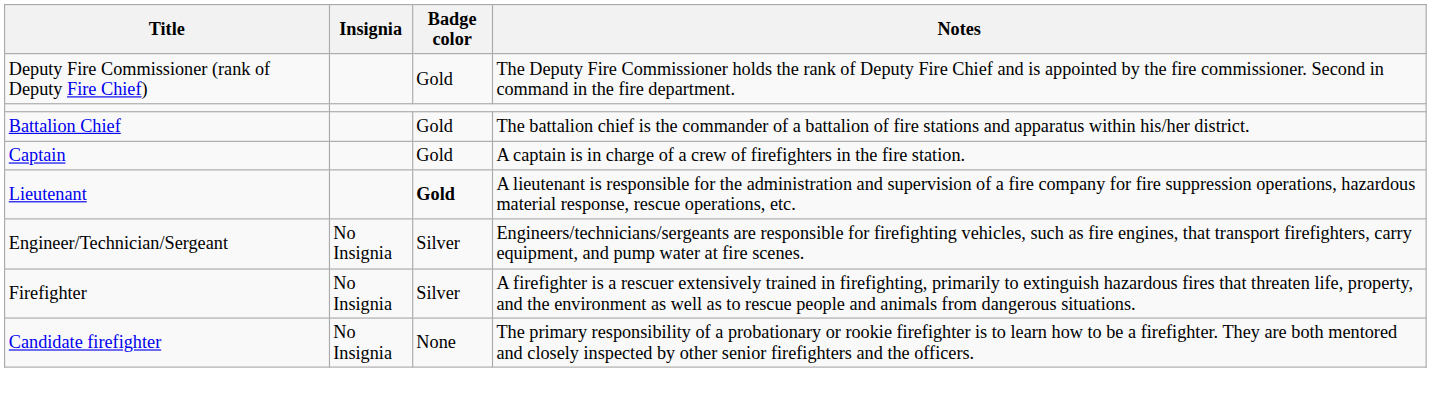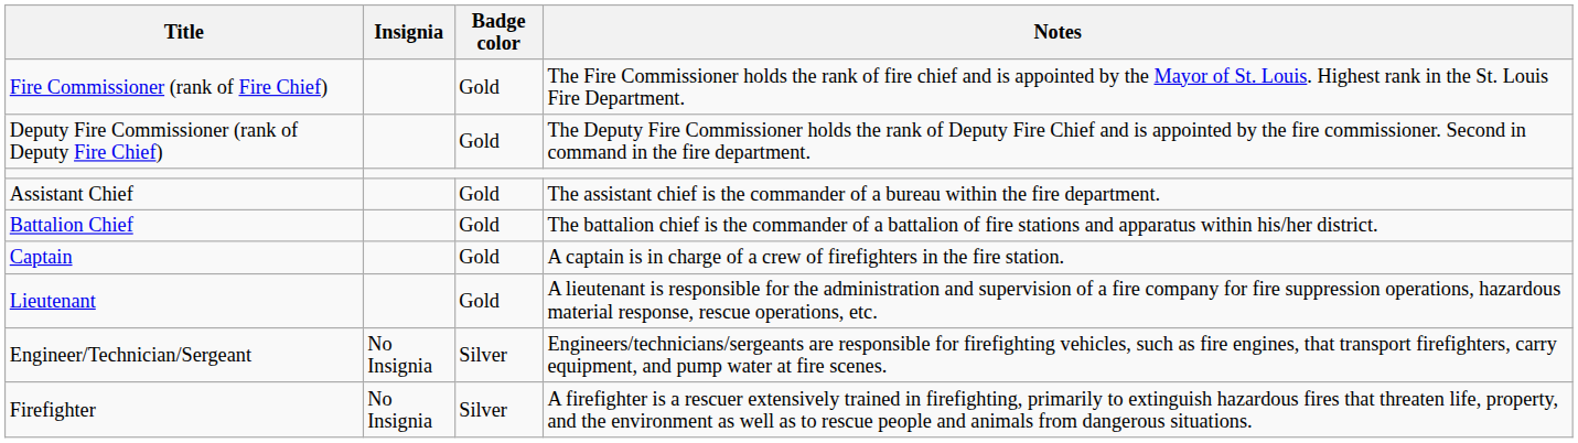+ row: Fire Commissioner (rank of Fire Chief) | Gold | The Fire Commissioner holds the rank of fire chief and is appointed by the Mayor of St. Louis. Highest rank in the St. Louis Fire Department.
+ row: Assistant Chief | Gold | The assistant chief is the commander of a bureau within the fire department.
Lieutenant | Badge color: bold -> normal
- row: Candidate firefighter | No Insignia | None | The primary responsibility of a probationary or rookie firefighter is to learn how to be a firefighter. They are both mentored and closely inspected by other senior firefighters and the officers.
